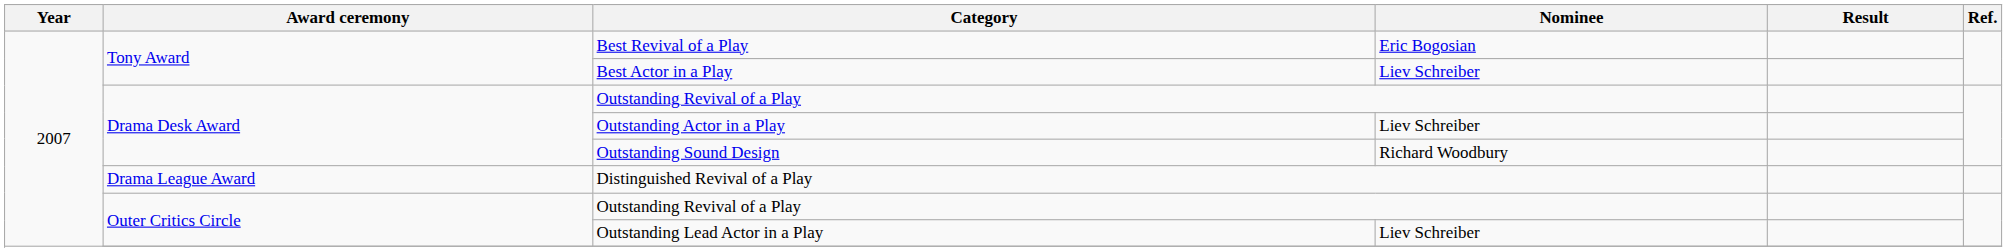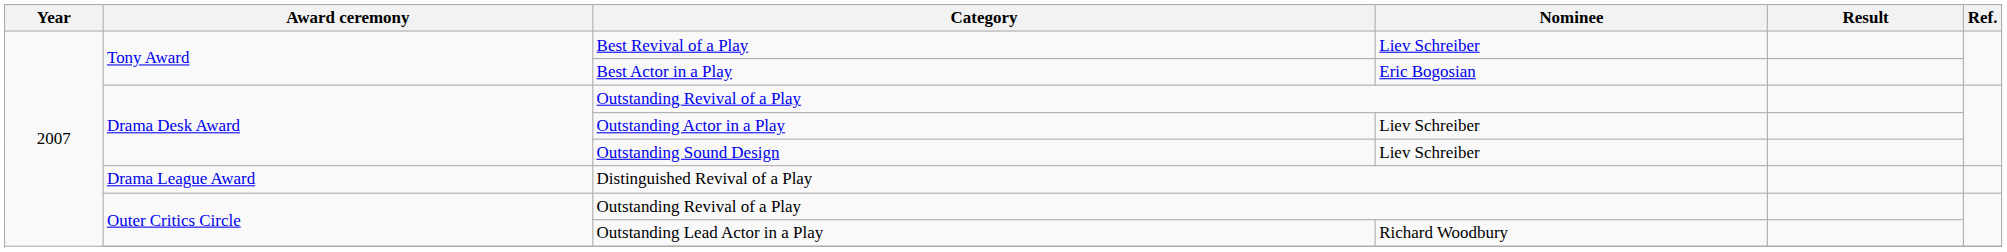Best Revival of a Play | Nominee: Eric Bogosian -> Liev Schreiber
Best Actor in a Play | Nominee: Liev Schreiber -> Eric Bogosian
Outstanding Sound Design | Nominee: Richard Woodbury -> Liev Schreiber
Outstanding Lead Actor in a Play | Nominee: Liev Schreiber -> Richard Woodbury
